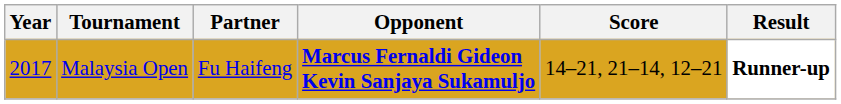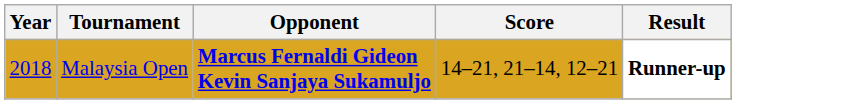- column: Partner | Fu Haifeng
Malaysia Open | Year: 2017 -> 2018
